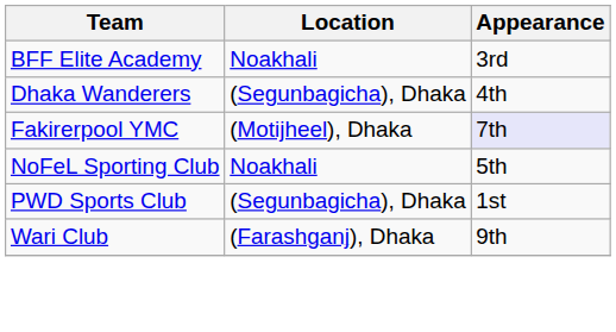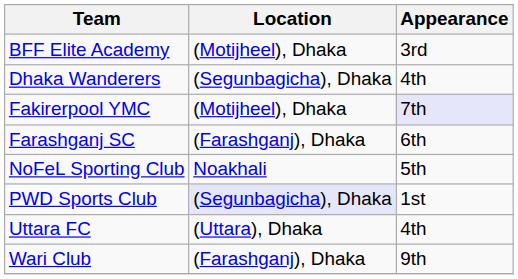BFF Elite Academy | Location: Noakhali -> (Motijheel), Dhaka
+ row: Farashganj SC | (Farashganj), Dhaka | 6th
PWD Sports Club | Location: no background -> lavender background
+ row: Uttara FC | (Uttara), Dhaka | 4th
